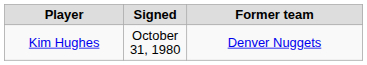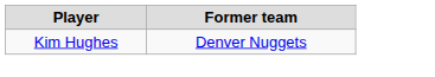- column: Signed | October 31, 1980
